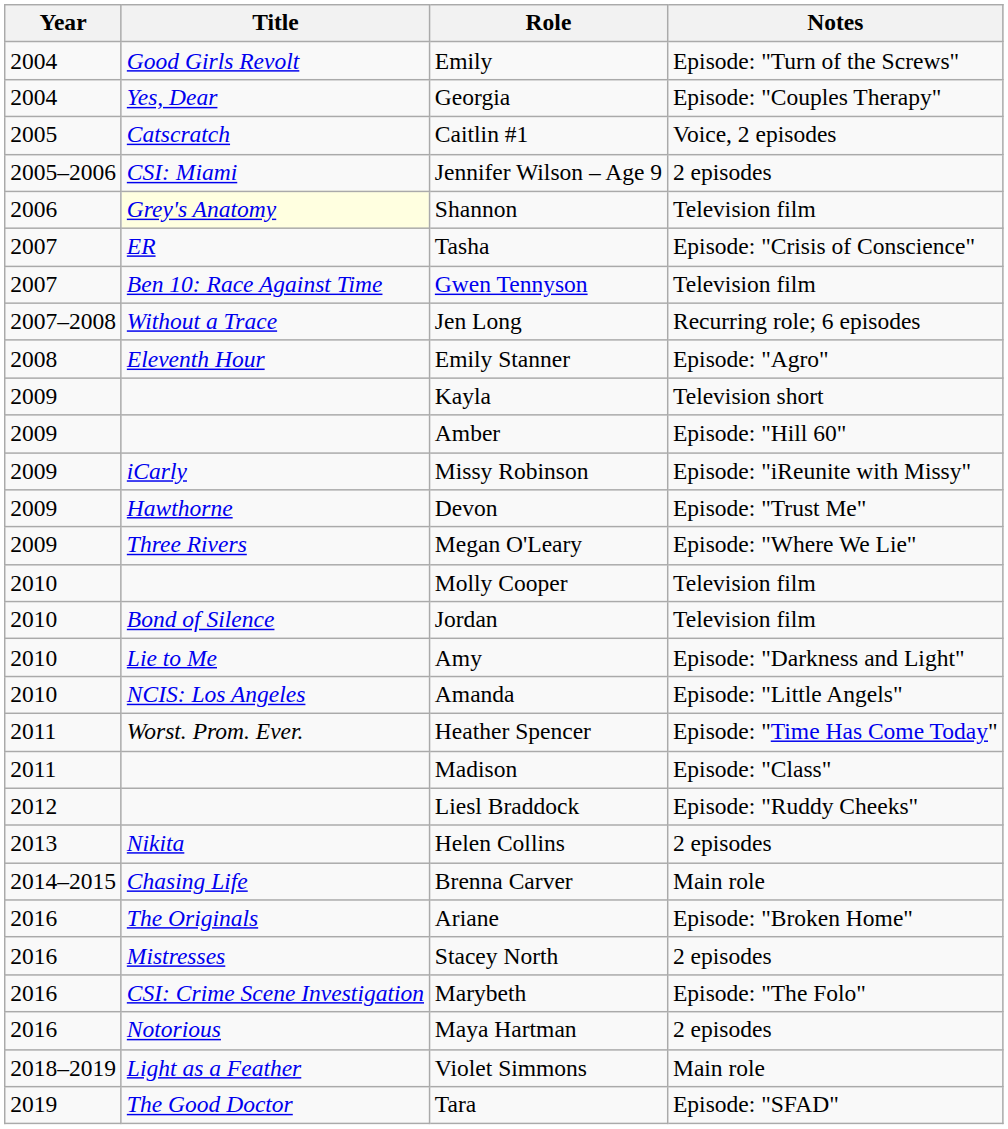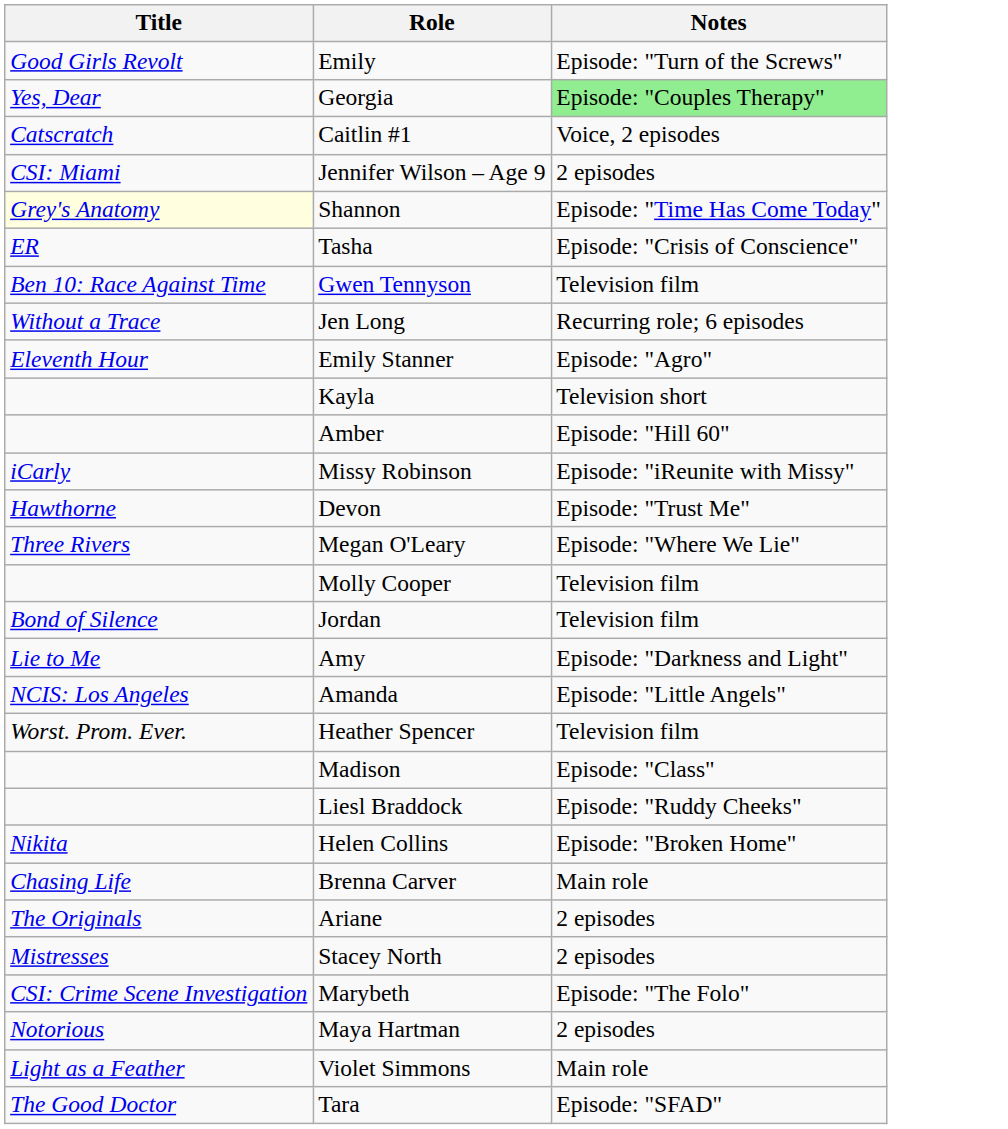- column: Year | 2004 | 2004 | 2005 | 2005–2006 | 2006 | 2007 | 2007 | 2007–2008 | 2008 | 2009 | 2009 | 2009 | 2009 | 2009 | 2010 | 2010 | 2010 | 2010 | 2011 | 2011 | 2012 | 2013 | 2014–2015 | 2016 | 2016 | 2016 | 2016 | 2018–2019 | 2019
Georgia | Notes: no background -> lightgreen background
Shannon | Notes: Television film -> Episode: "Time Has Come Today"
Heather Spencer | Notes: Episode: "Time Has Come Today" -> Television film
Helen Collins | Notes: 2 episodes -> Episode: "Broken Home"
Ariane | Notes: Episode: "Broken Home" -> 2 episodes
